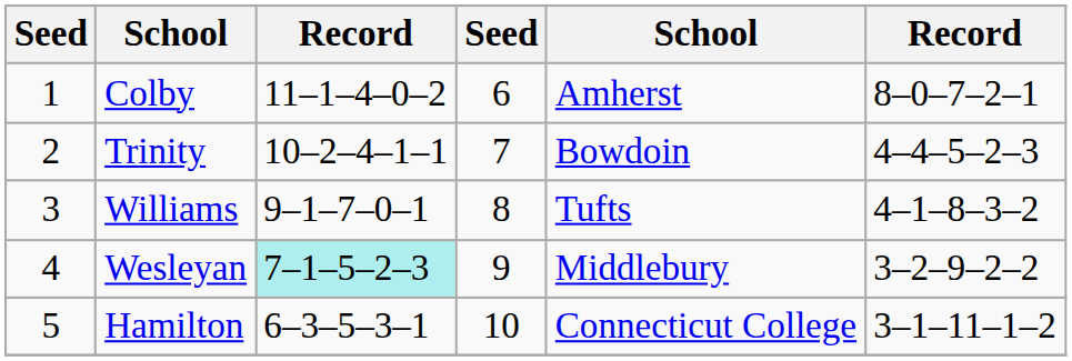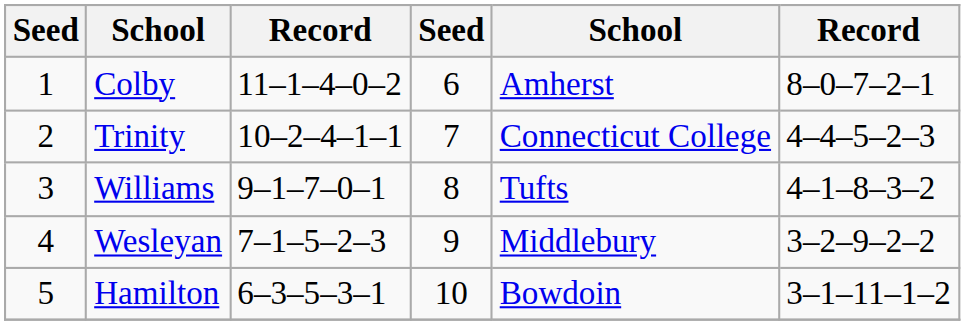Trinity | column 5: Bowdoin -> Connecticut College
Wesleyan | column 3: paleturquoise background -> no background
Hamilton | column 5: Connecticut College -> Bowdoin
